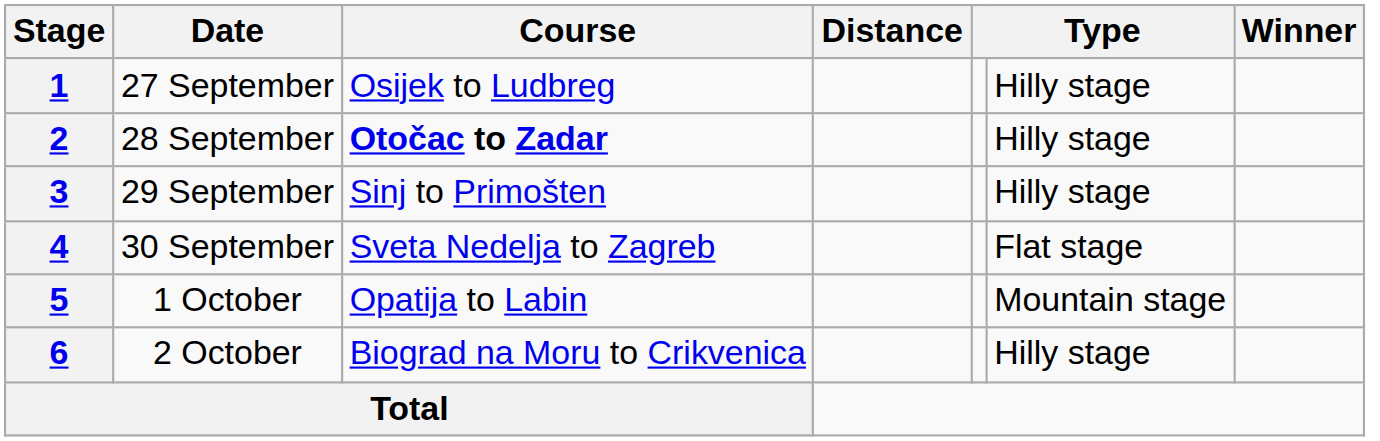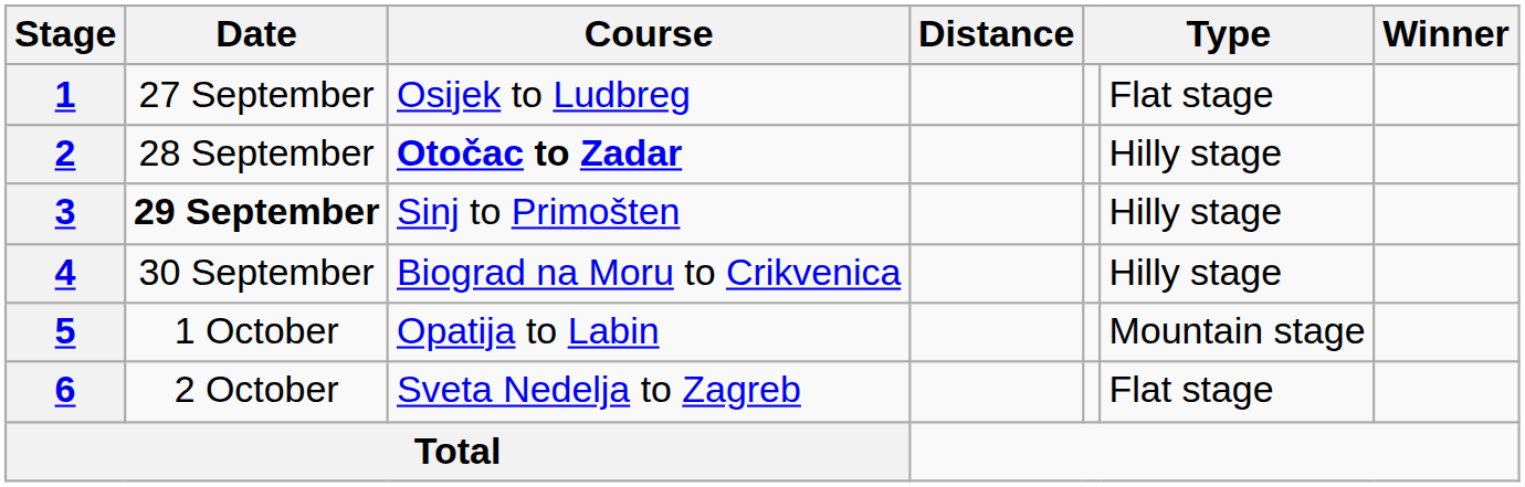1 | column 6: Hilly stage -> Flat stage
3 | Date: normal -> bold
4 | Course: Sveta Nedelja to Zagreb -> Biograd na Moru to Crikvenica
4 | column 6: Flat stage -> Hilly stage
6 | Course: Biograd na Moru to Crikvenica -> Sveta Nedelja to Zagreb
6 | column 6: Hilly stage -> Flat stage
